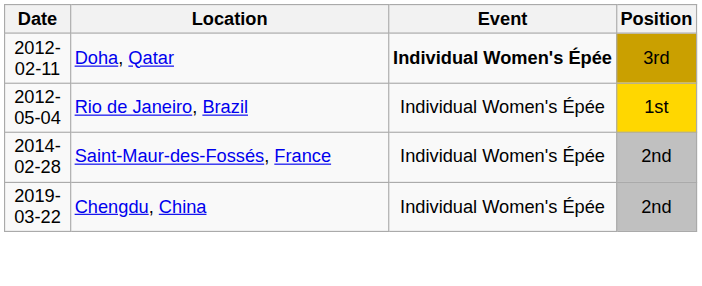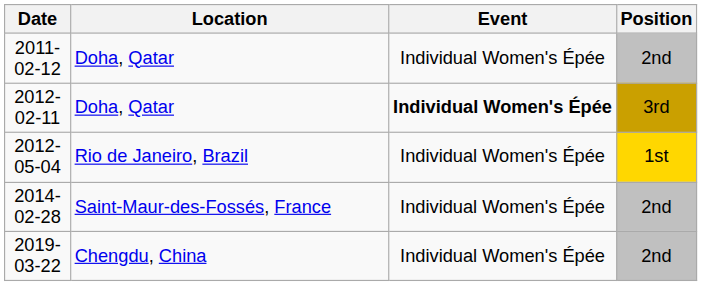+ row: 2011-02-12 | Doha, Qatar | Individual Women's Épée | 2nd
